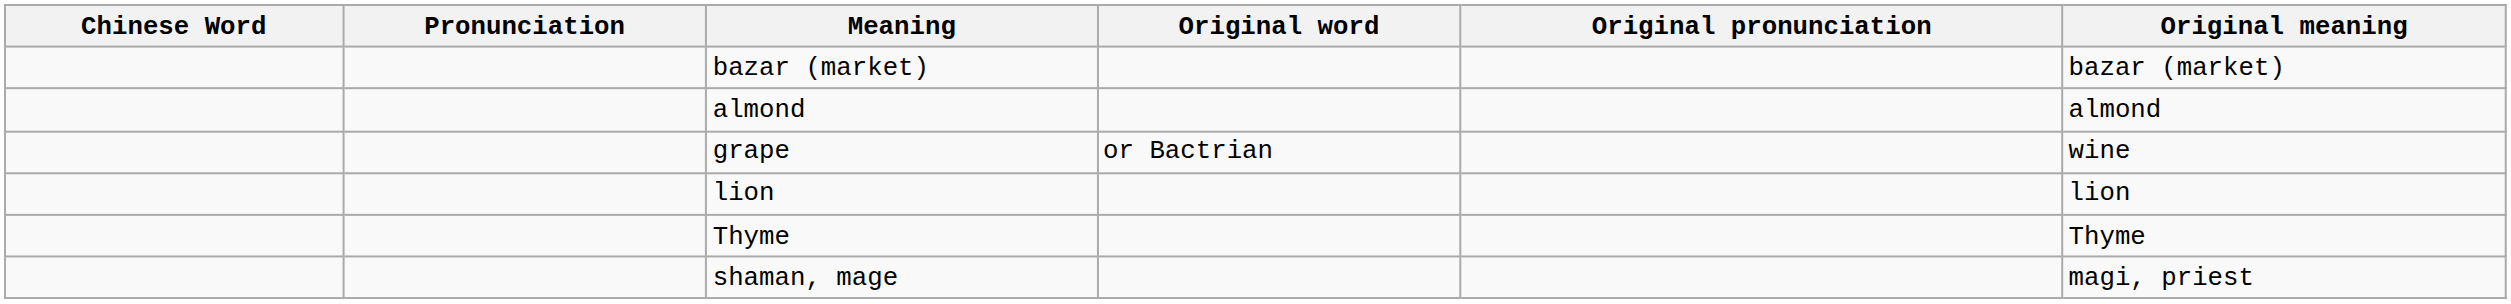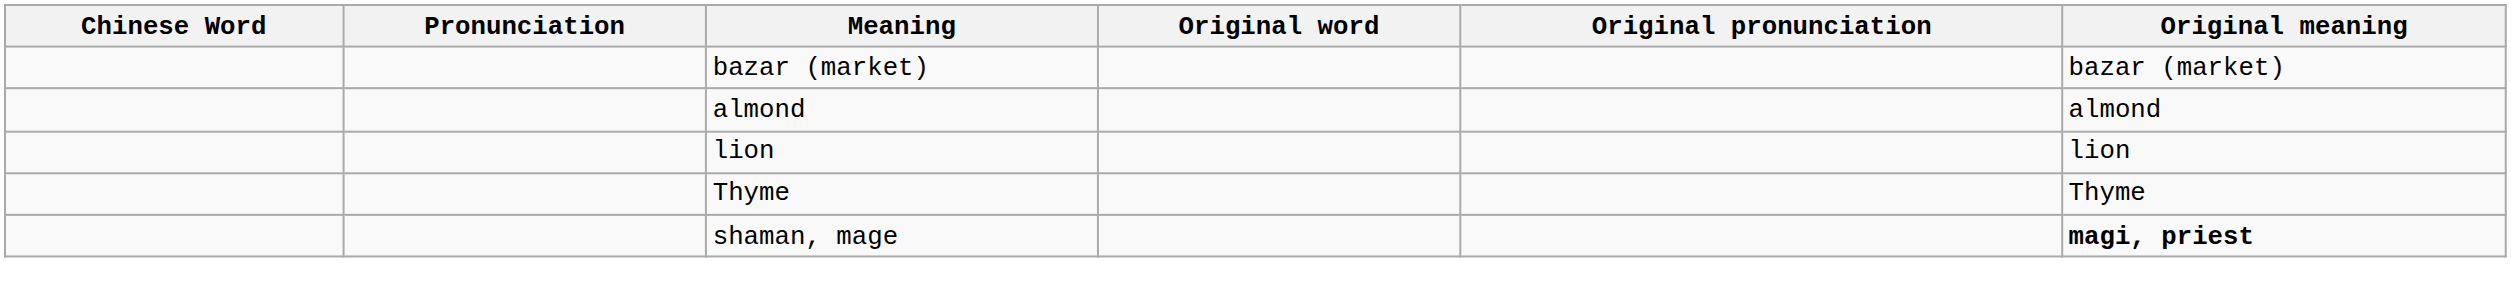- row: grape | or Bactrian | wine
shaman, mage | Original meaning: normal -> bold
